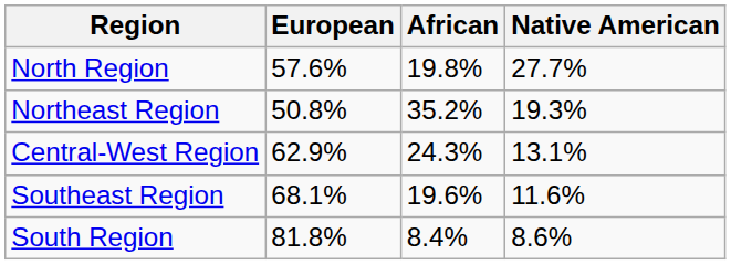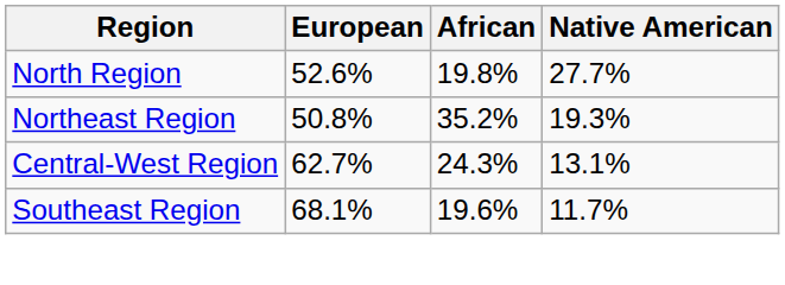North Region | European: 57.6% -> 52.6%
Central-West Region | European: 62.9% -> 62.7%
Southeast Region | Native American: 11.6% -> 11.7%
- row: South Region | 81.8% | 8.4% | 8.6%
